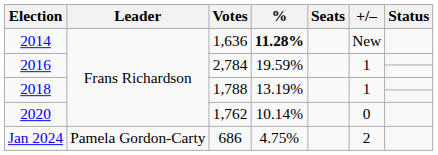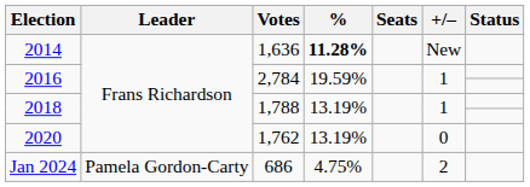2020 | %: 10.14% -> 13.19%
